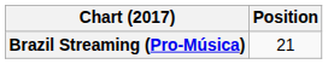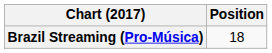Brazil Streaming (Pro-Música) | Position: 21 -> 18
